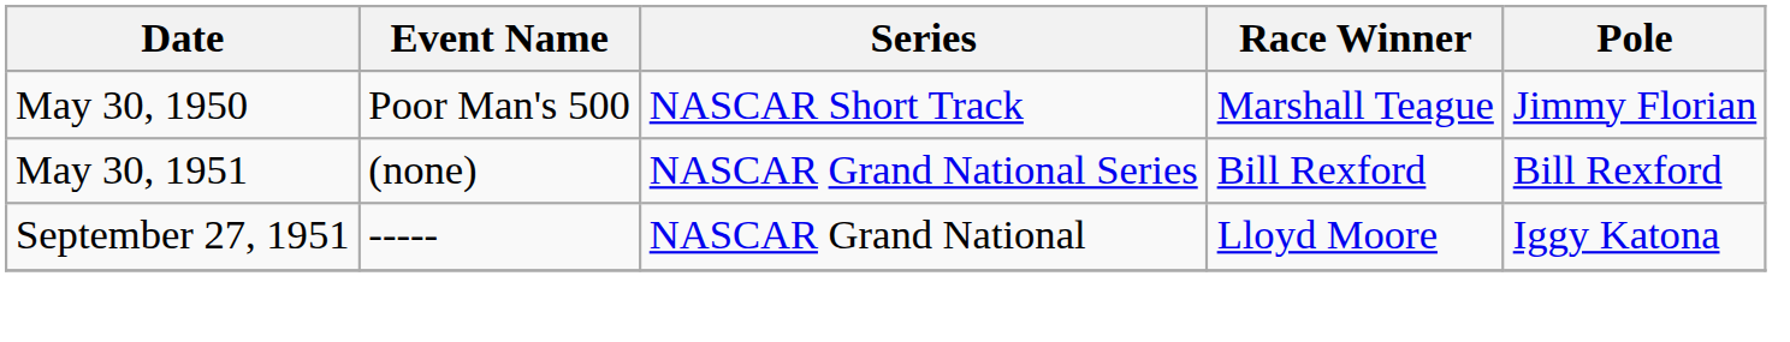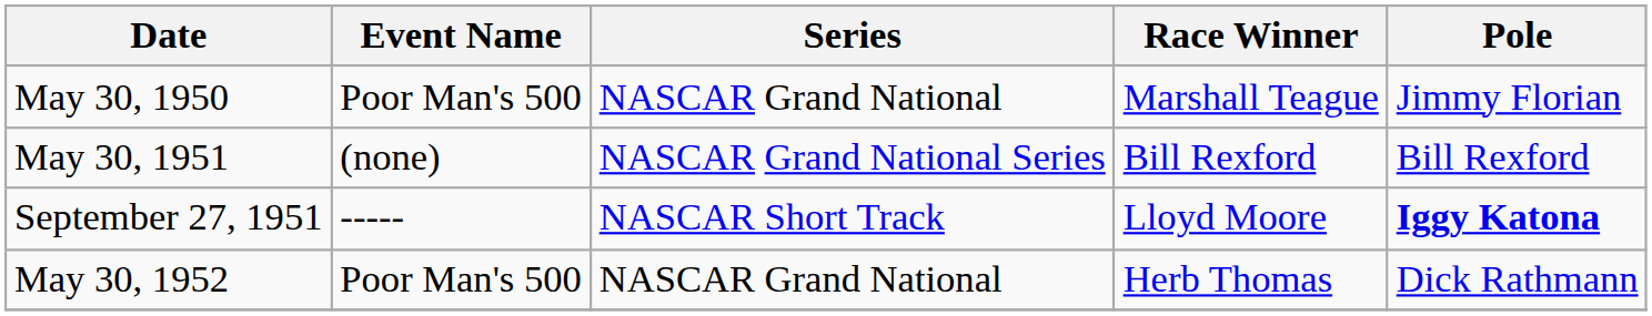May 30, 1950 | Series: NASCAR Short Track -> NASCAR Grand National
September 27, 1951 | Series: NASCAR Grand National -> NASCAR Short Track
September 27, 1951 | Pole: normal -> bold
+ row: May 30, 1952 | Poor Man's 500 | NASCAR Grand National | Herb Thomas | Dick Rathmann
